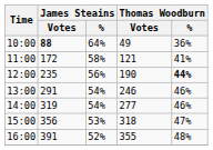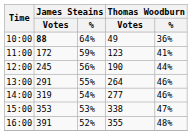11:00 | James Steains / %: 58% -> 59%
11:00 | Thomas Woodburn / Votes: 121 -> 123
12:00 | James Steains / Votes: 235 -> 245
12:00 | Thomas Woodburn / %: bold -> normal
13:00 | James Steains / %: 54% -> 55%
13:00 | Thomas Woodburn / Votes: 246 -> 264
15:00 | James Steains / Votes: 356 -> 353
15:00 | Thomas Woodburn / Votes: 318 -> 338
